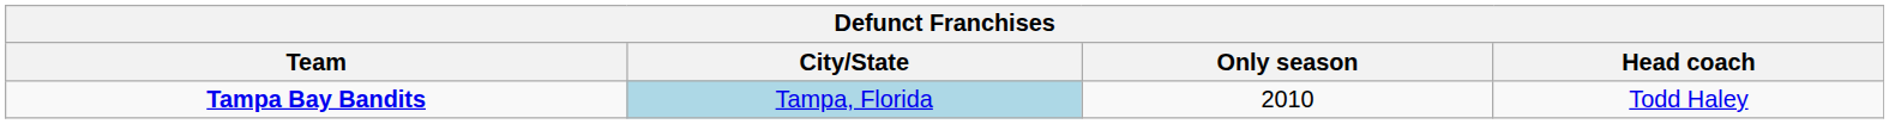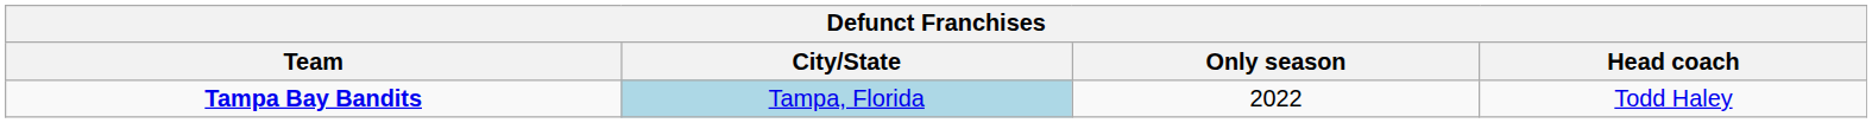Tampa Bay Bandits | Only season: 2010 -> 2022
